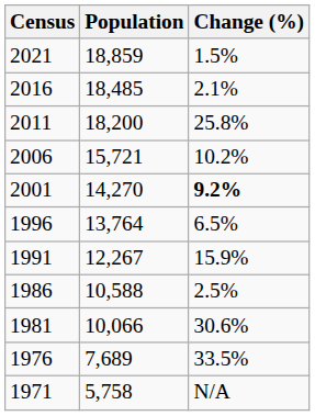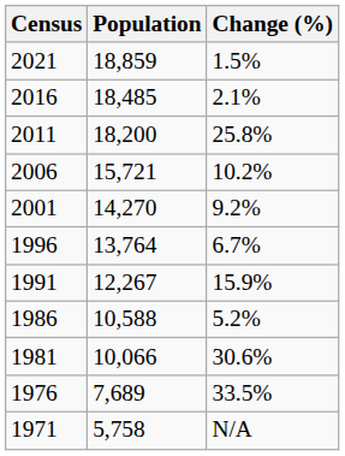2001 | Change (%): bold -> normal
1996 | Change (%): 6.5% -> 6.7%
1986 | Change (%): 2.5% -> 5.2%
